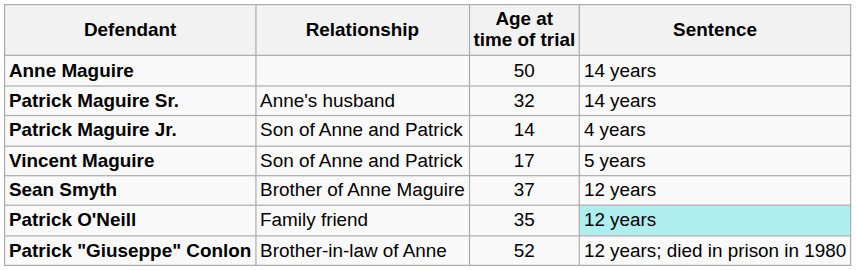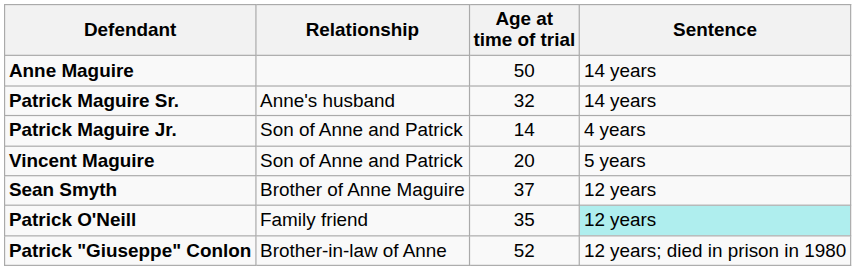Vincent Maguire | Age at time of trial: 17 -> 20
